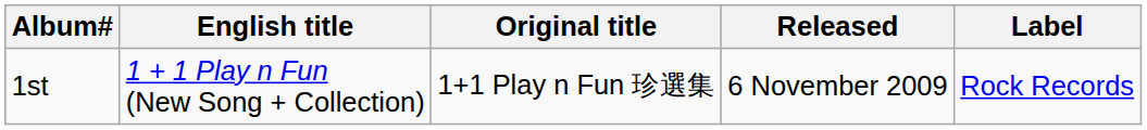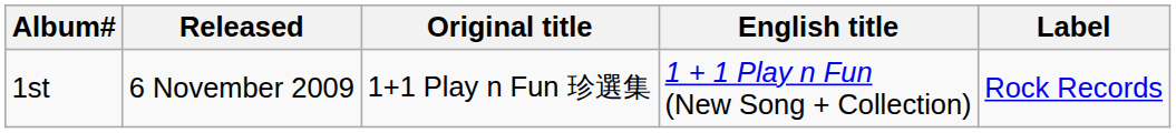columns swapped: English title <-> Released
